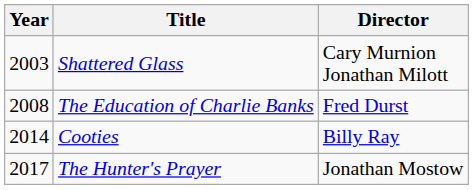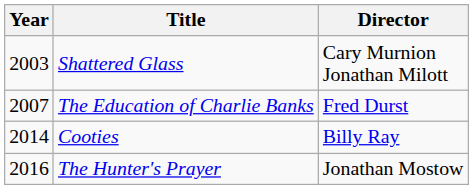The Education of Charlie Banks | Year: 2008 -> 2007
The Hunter's Prayer | Year: 2017 -> 2016
